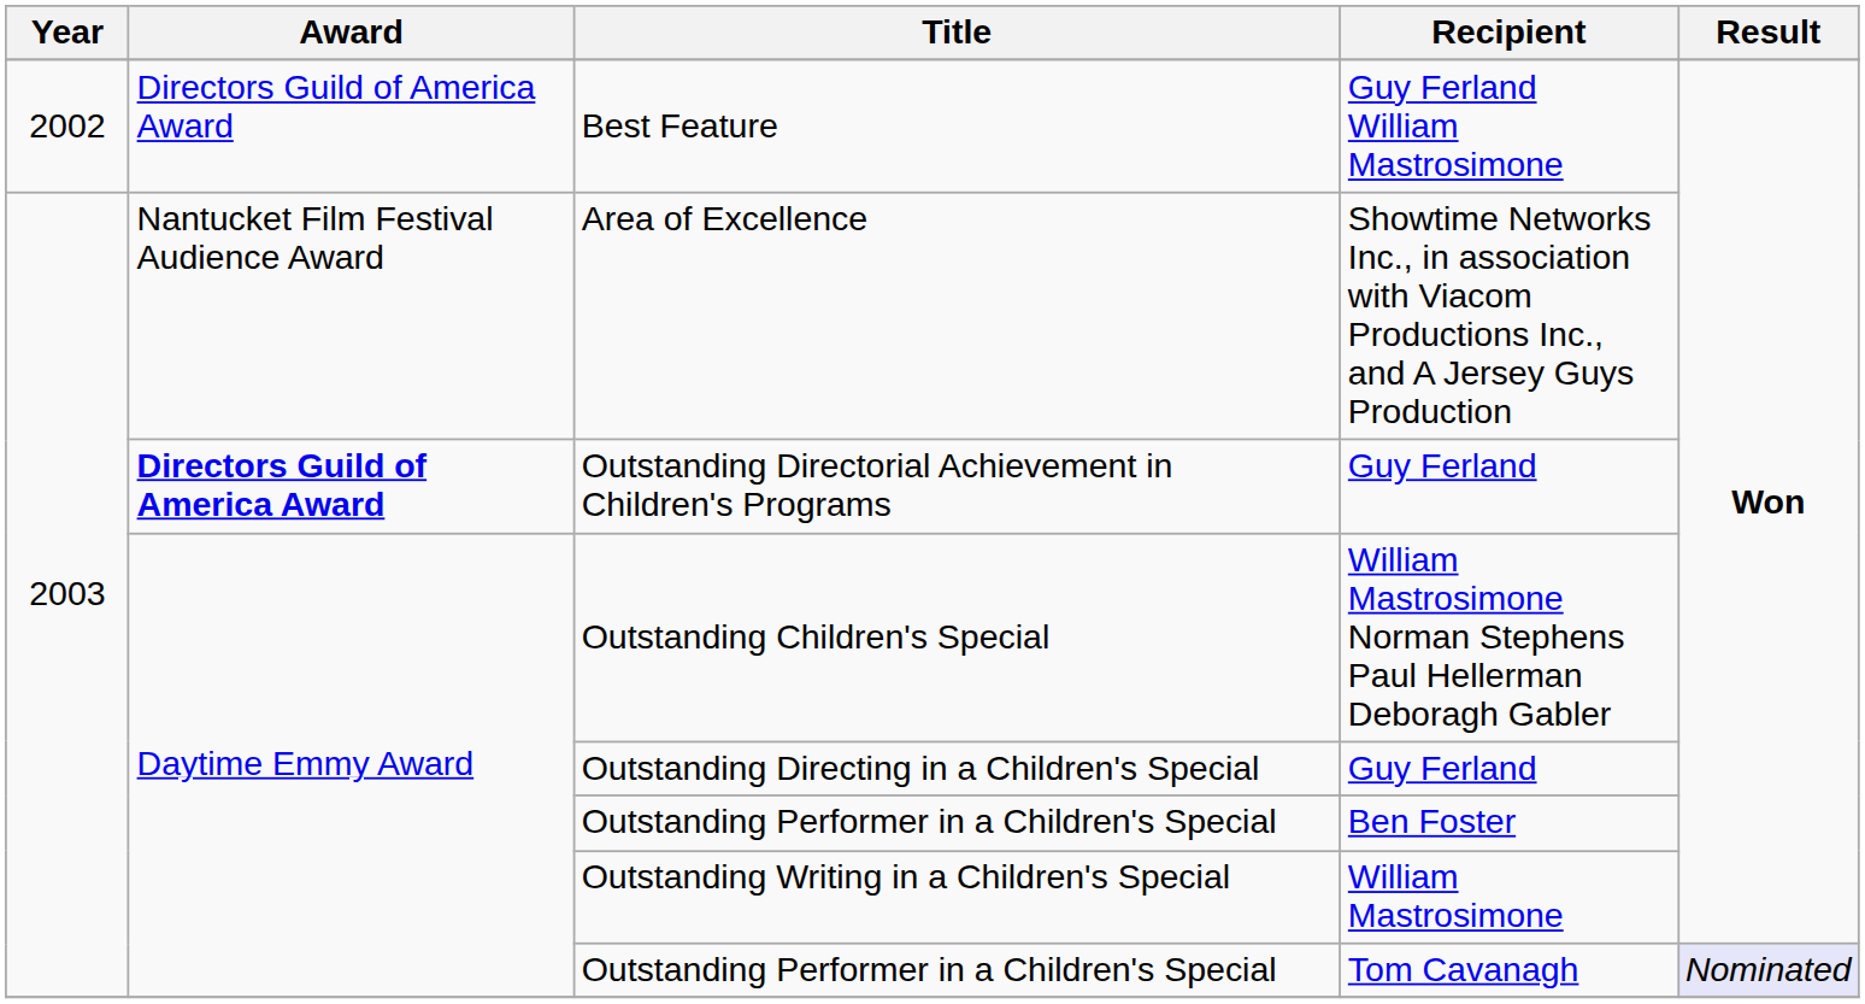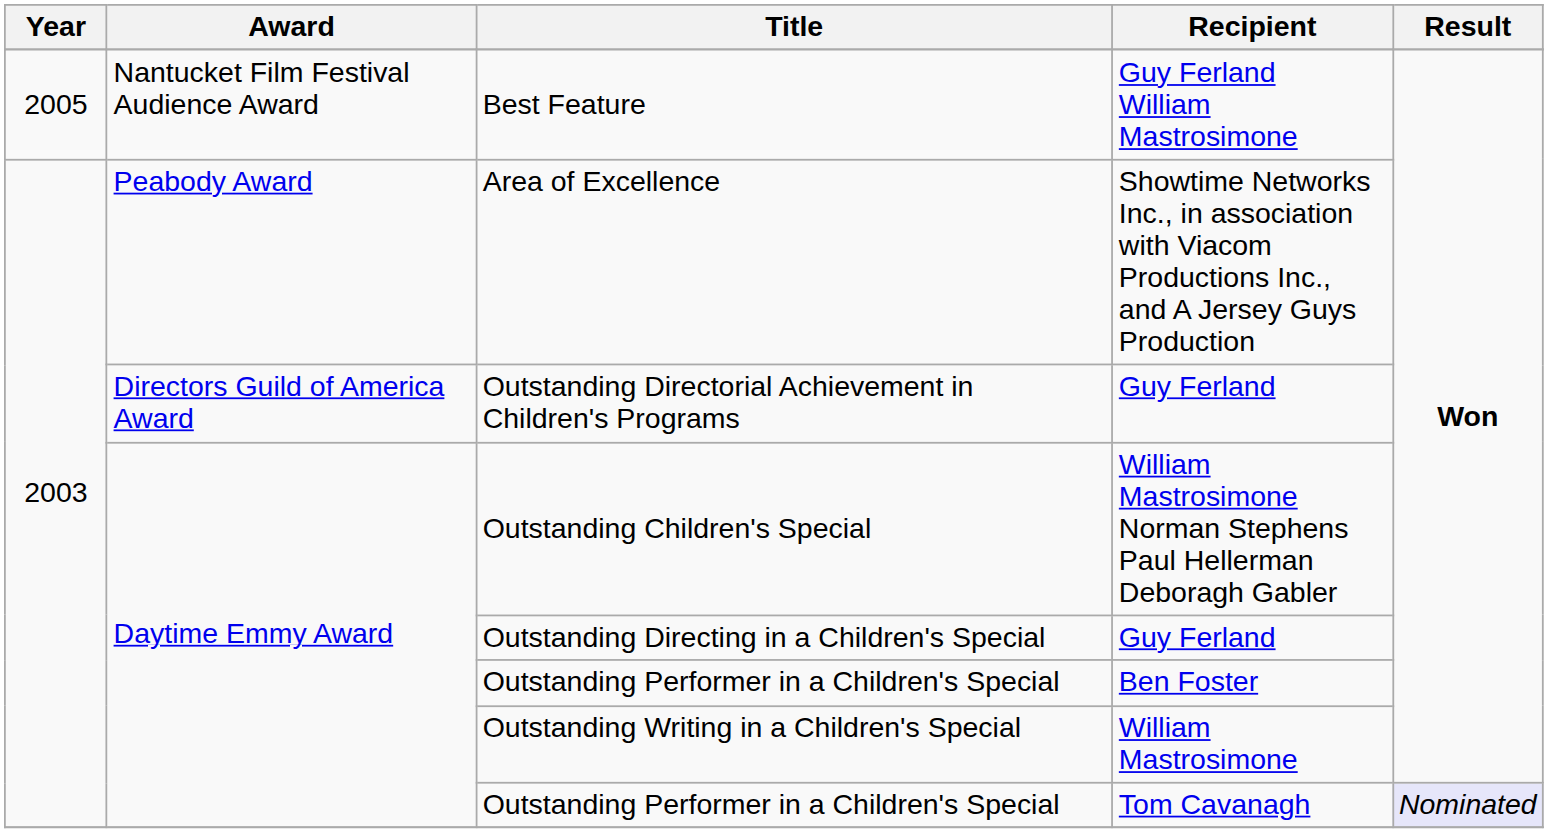Best Feature | Year: 2002 -> 2005
Best Feature | Award: Directors Guild of America Award -> Nantucket Film Festival Audience Award
Area of Excellence | Award: Nantucket Film Festival Audience Award -> Peabody Award
Outstanding Directorial Achievement in Children's Programs | Award: bold -> normal
